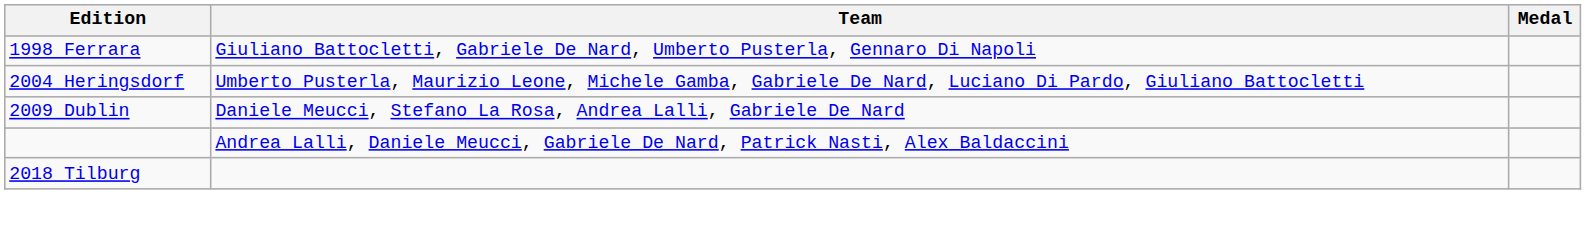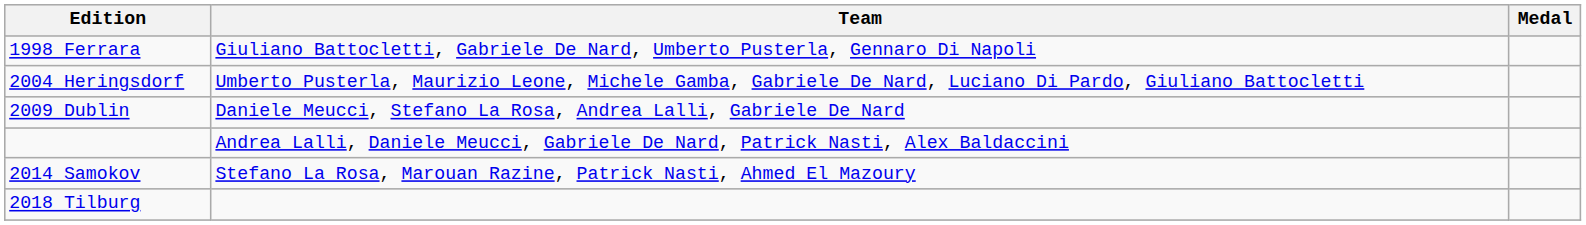+ row: 2014 Samokov | Stefano La Rosa, Marouan Razine, Patrick Nasti, Ahmed El Mazoury
